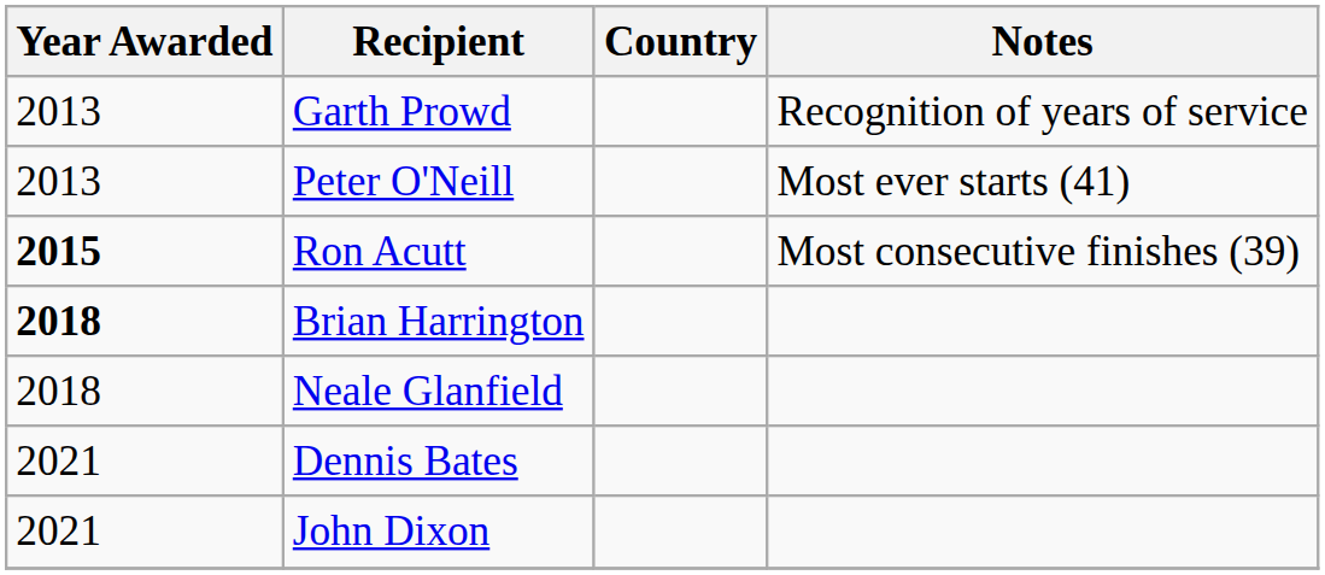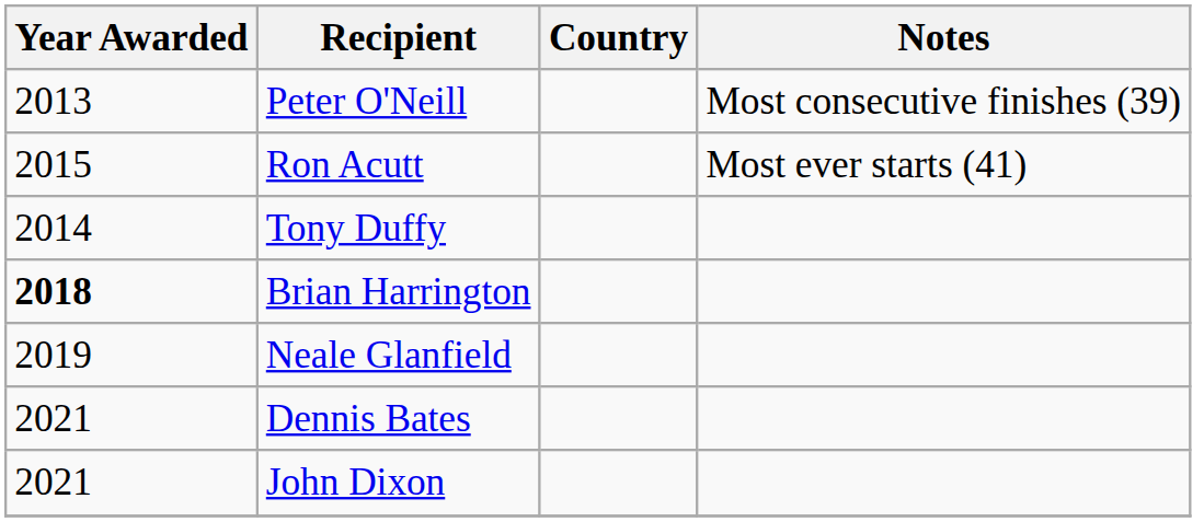- row: 2013 | Garth Prowd | Recognition of years of service
Peter O'Neill | Notes: Most ever starts (41) -> Most consecutive finishes (39)
Ron Acutt | Year Awarded: bold -> normal
Ron Acutt | Notes: Most consecutive finishes (39) -> Most ever starts (41)
+ row: 2014 | Tony Duffy
Neale Glanfield | Year Awarded: 2018 -> 2019
